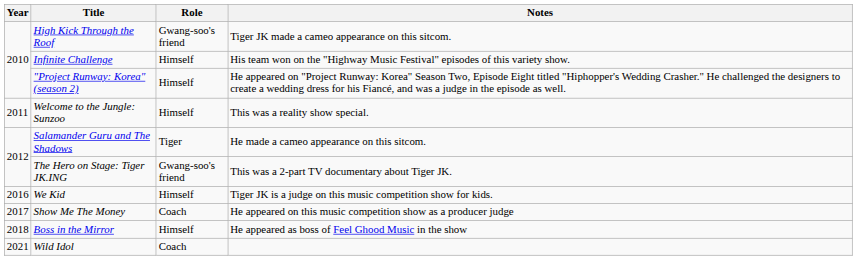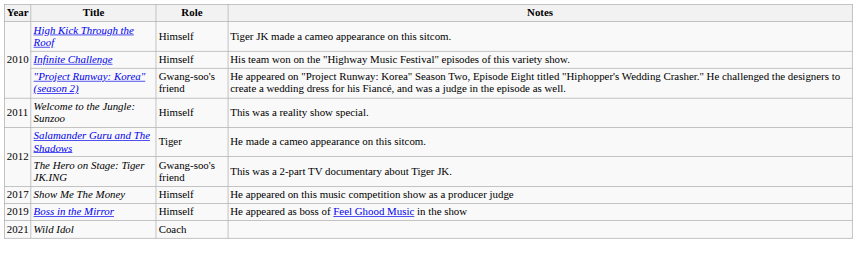High Kick Through the Roof | Role: Gwang-soo's friend -> Himself
"Project Runway: Korea" (season 2) | Role: Himself -> Gwang-soo's friend
- row: 2016 | We Kid | Himself | Tiger JK is a judge on this music competition show for kids.
Show Me The Money | Role: Coach -> Himself
Boss in the Mirror | Year: 2018 -> 2019
